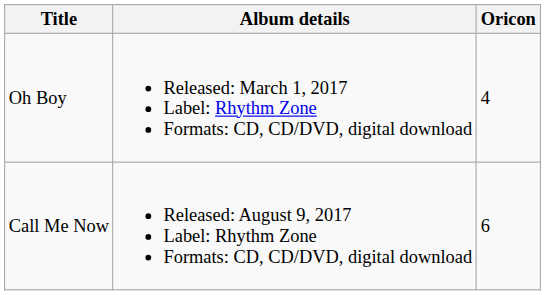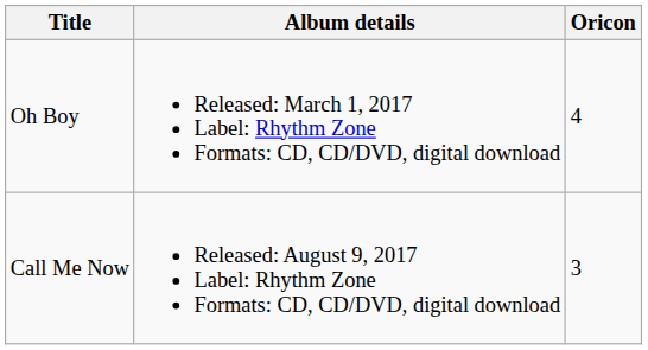Call Me Now | Oricon: 6 -> 3
